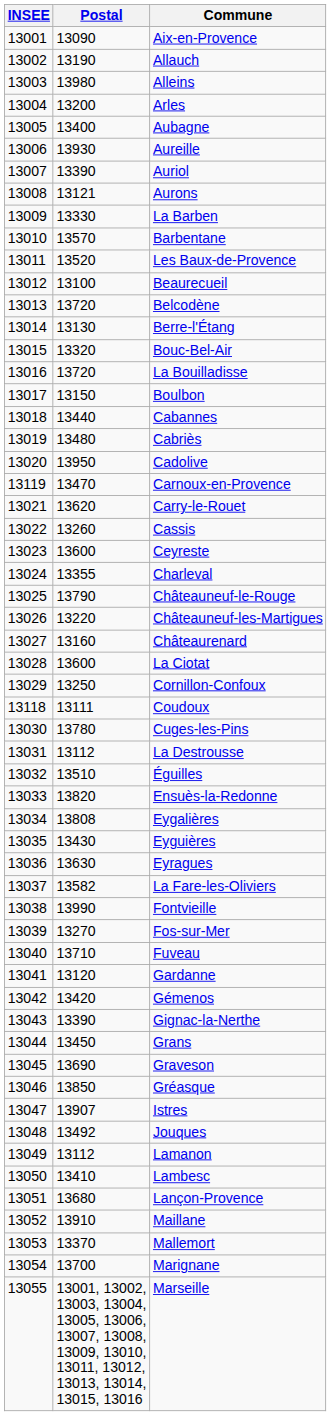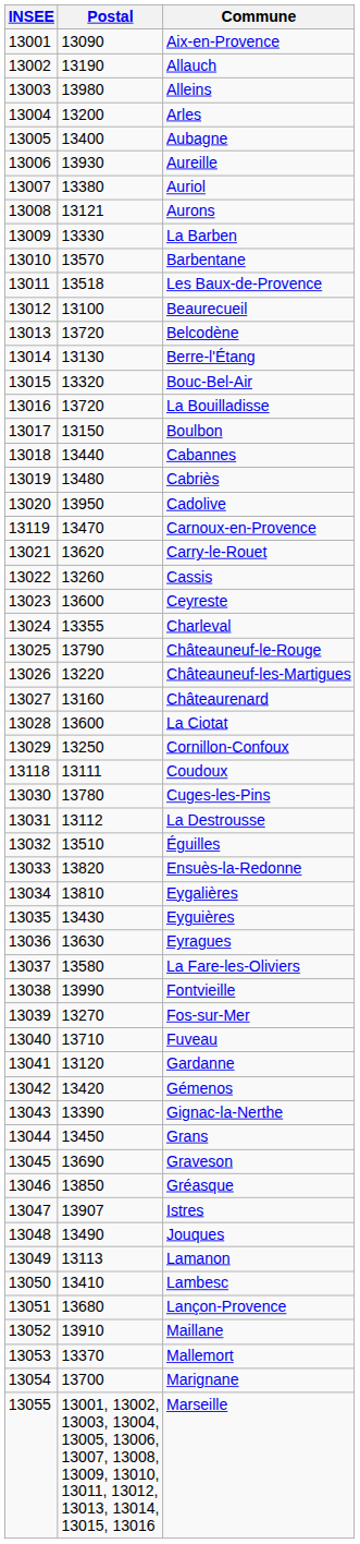Auriol | Postal: 13390 -> 13380
Les Baux-de-Provence | Postal: 13520 -> 13518
Eygalières | Postal: 13808 -> 13810
La Fare-les-Oliviers | Postal: 13582 -> 13580
Jouques | Postal: 13492 -> 13490
Lamanon | Postal: 13112 -> 13113
